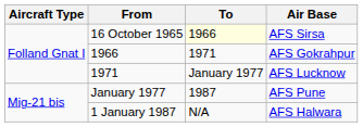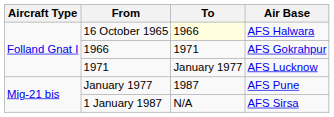16 October 1965 | Air Base: AFS Sirsa -> AFS Halwara
1 January 1987 | Air Base: AFS Halwara -> AFS Sirsa
